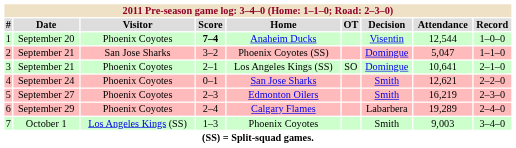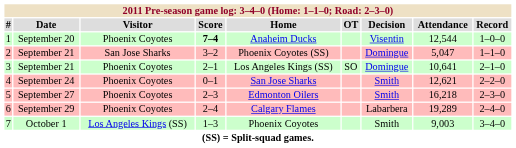5 | Attendance: 16,219 -> 16,218
